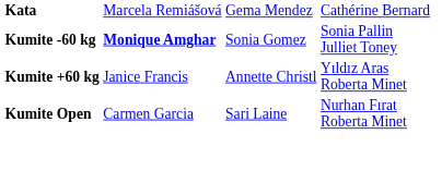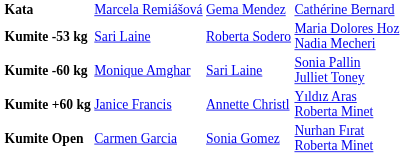+ row: Kumite -53 kg | Sari Laine | Roberta Sodero | Maria Dolores Hoz Nadia Mecheri
Kumite -60 kg | column 2: bold -> normal
Kumite -60 kg | column 3: Sonia Gomez -> Sari Laine
Kumite Open | column 3: Sari Laine -> Sonia Gomez
